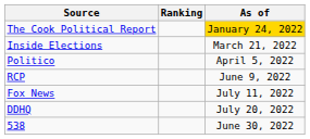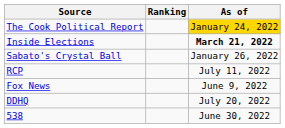Inside Elections | As of: normal -> bold
+ row: Sabato's Crystal Ball | January 26, 2022
- row: Politico | April 5, 2022
RCP | As of: June 9, 2022 -> July 11, 2022
Fox News | As of: July 11, 2022 -> June 9, 2022
